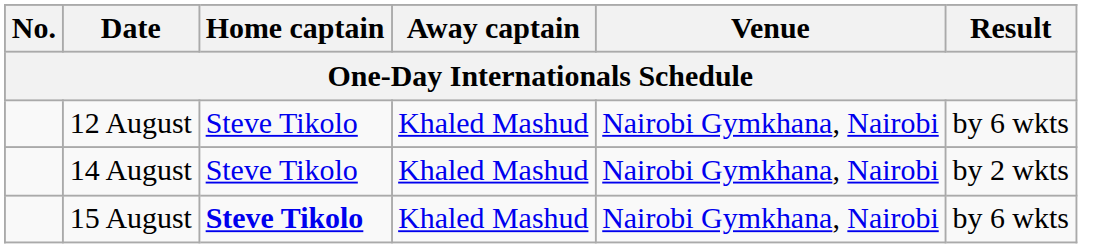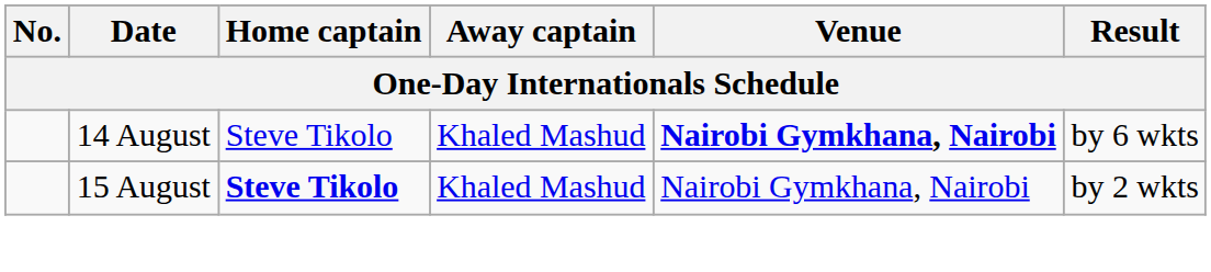- row: 12 August | Steve Tikolo | Khaled Mashud | Nairobi Gymkhana, Nairobi | by 6 wkts
14 August | Venue: normal -> bold
14 August | Result: by 2 wkts -> by 6 wkts
15 August | Result: by 6 wkts -> by 2 wkts
